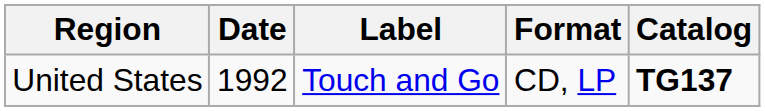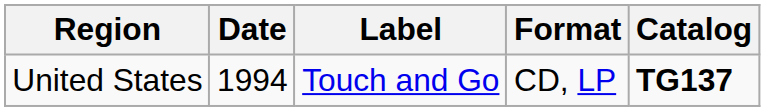United States | Date: 1992 -> 1994
